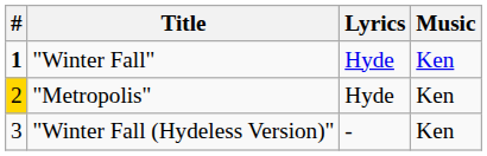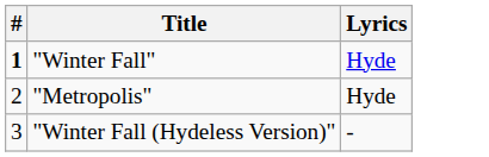- column: Music | Ken | Ken | Ken
"Metropolis" | #: gold background -> no background
